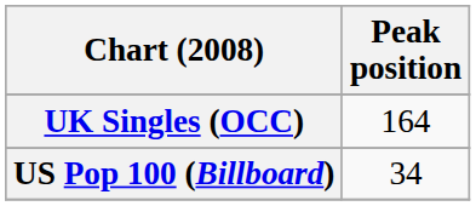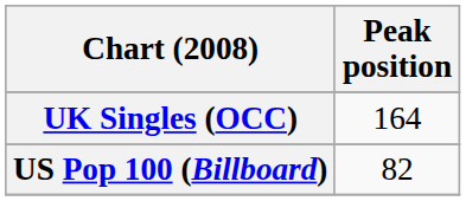US Pop 100 (Billboard) | Peak position: 34 -> 82
